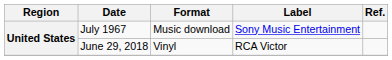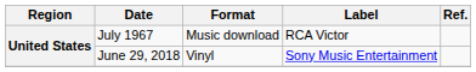July 1967 | Label: Sony Music Entertainment -> RCA Victor
June 29, 2018 | Label: RCA Victor -> Sony Music Entertainment
